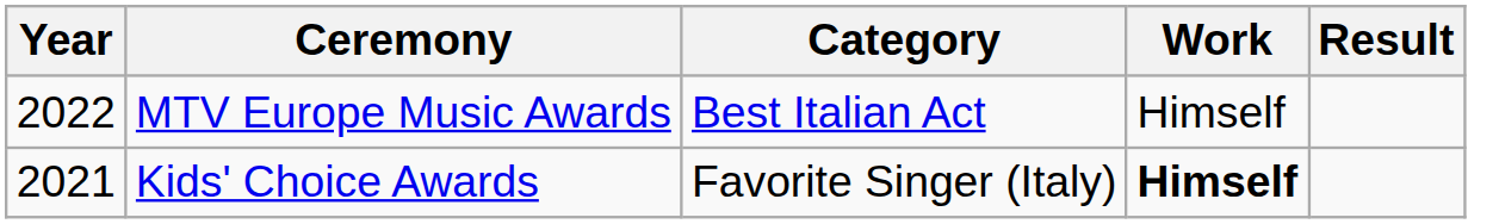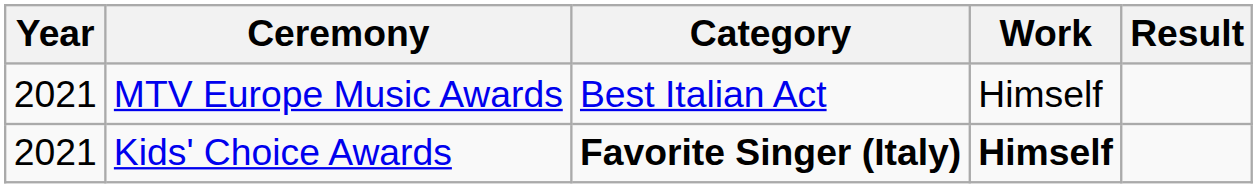MTV Europe Music Awards | Year: 2022 -> 2021
Kids' Choice Awards | Category: normal -> bold
